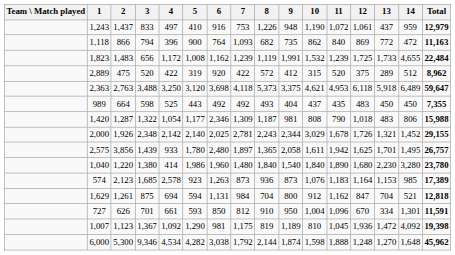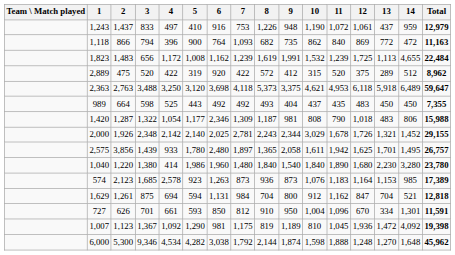1,823 | 8: 1,119 -> 1,619
1,823 | 13: 1,733 -> 1,113
